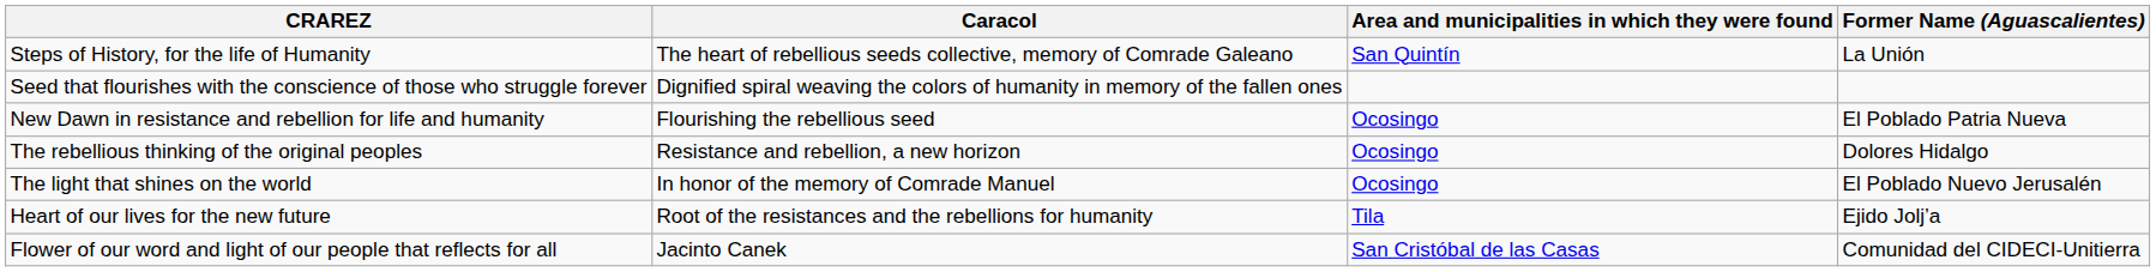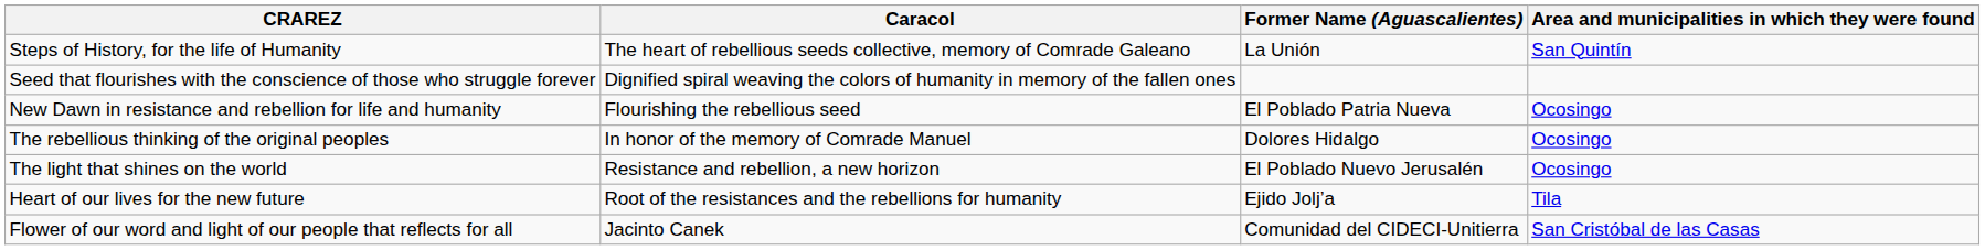columns swapped: Former Name (Aguascalientes) <-> Area and municipalities in which they were found
The rebellious thinking of the original peoples | Caracol: Resistance and rebellion, a new horizon -> In honor of the memory of Comrade Manuel
The light that shines on the world | Caracol: In honor of the memory of Comrade Manuel -> Resistance and rebellion, a new horizon
